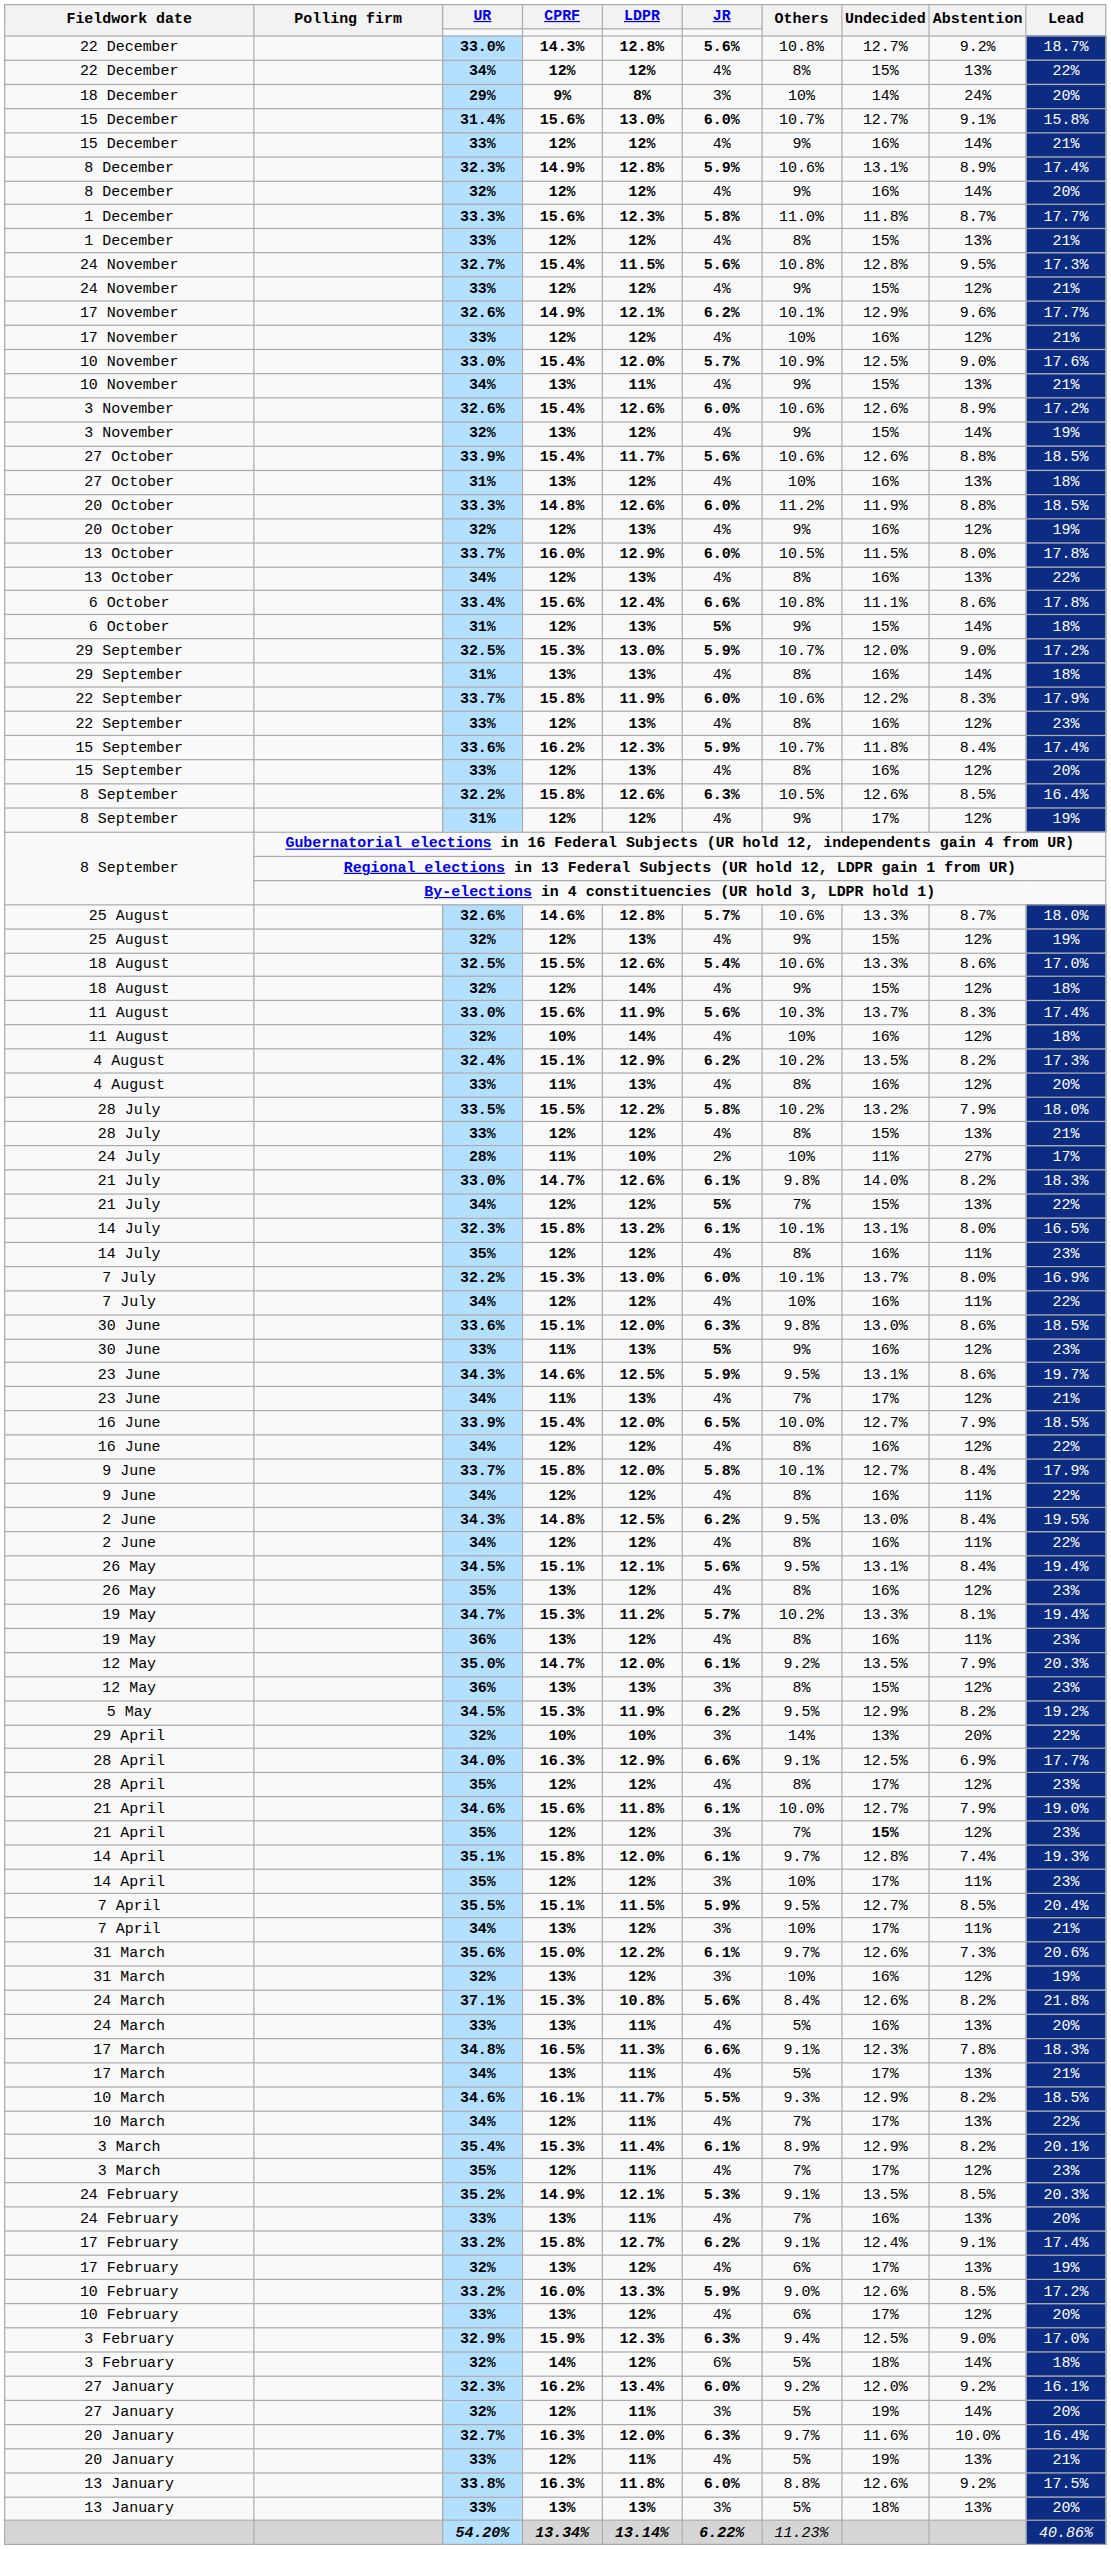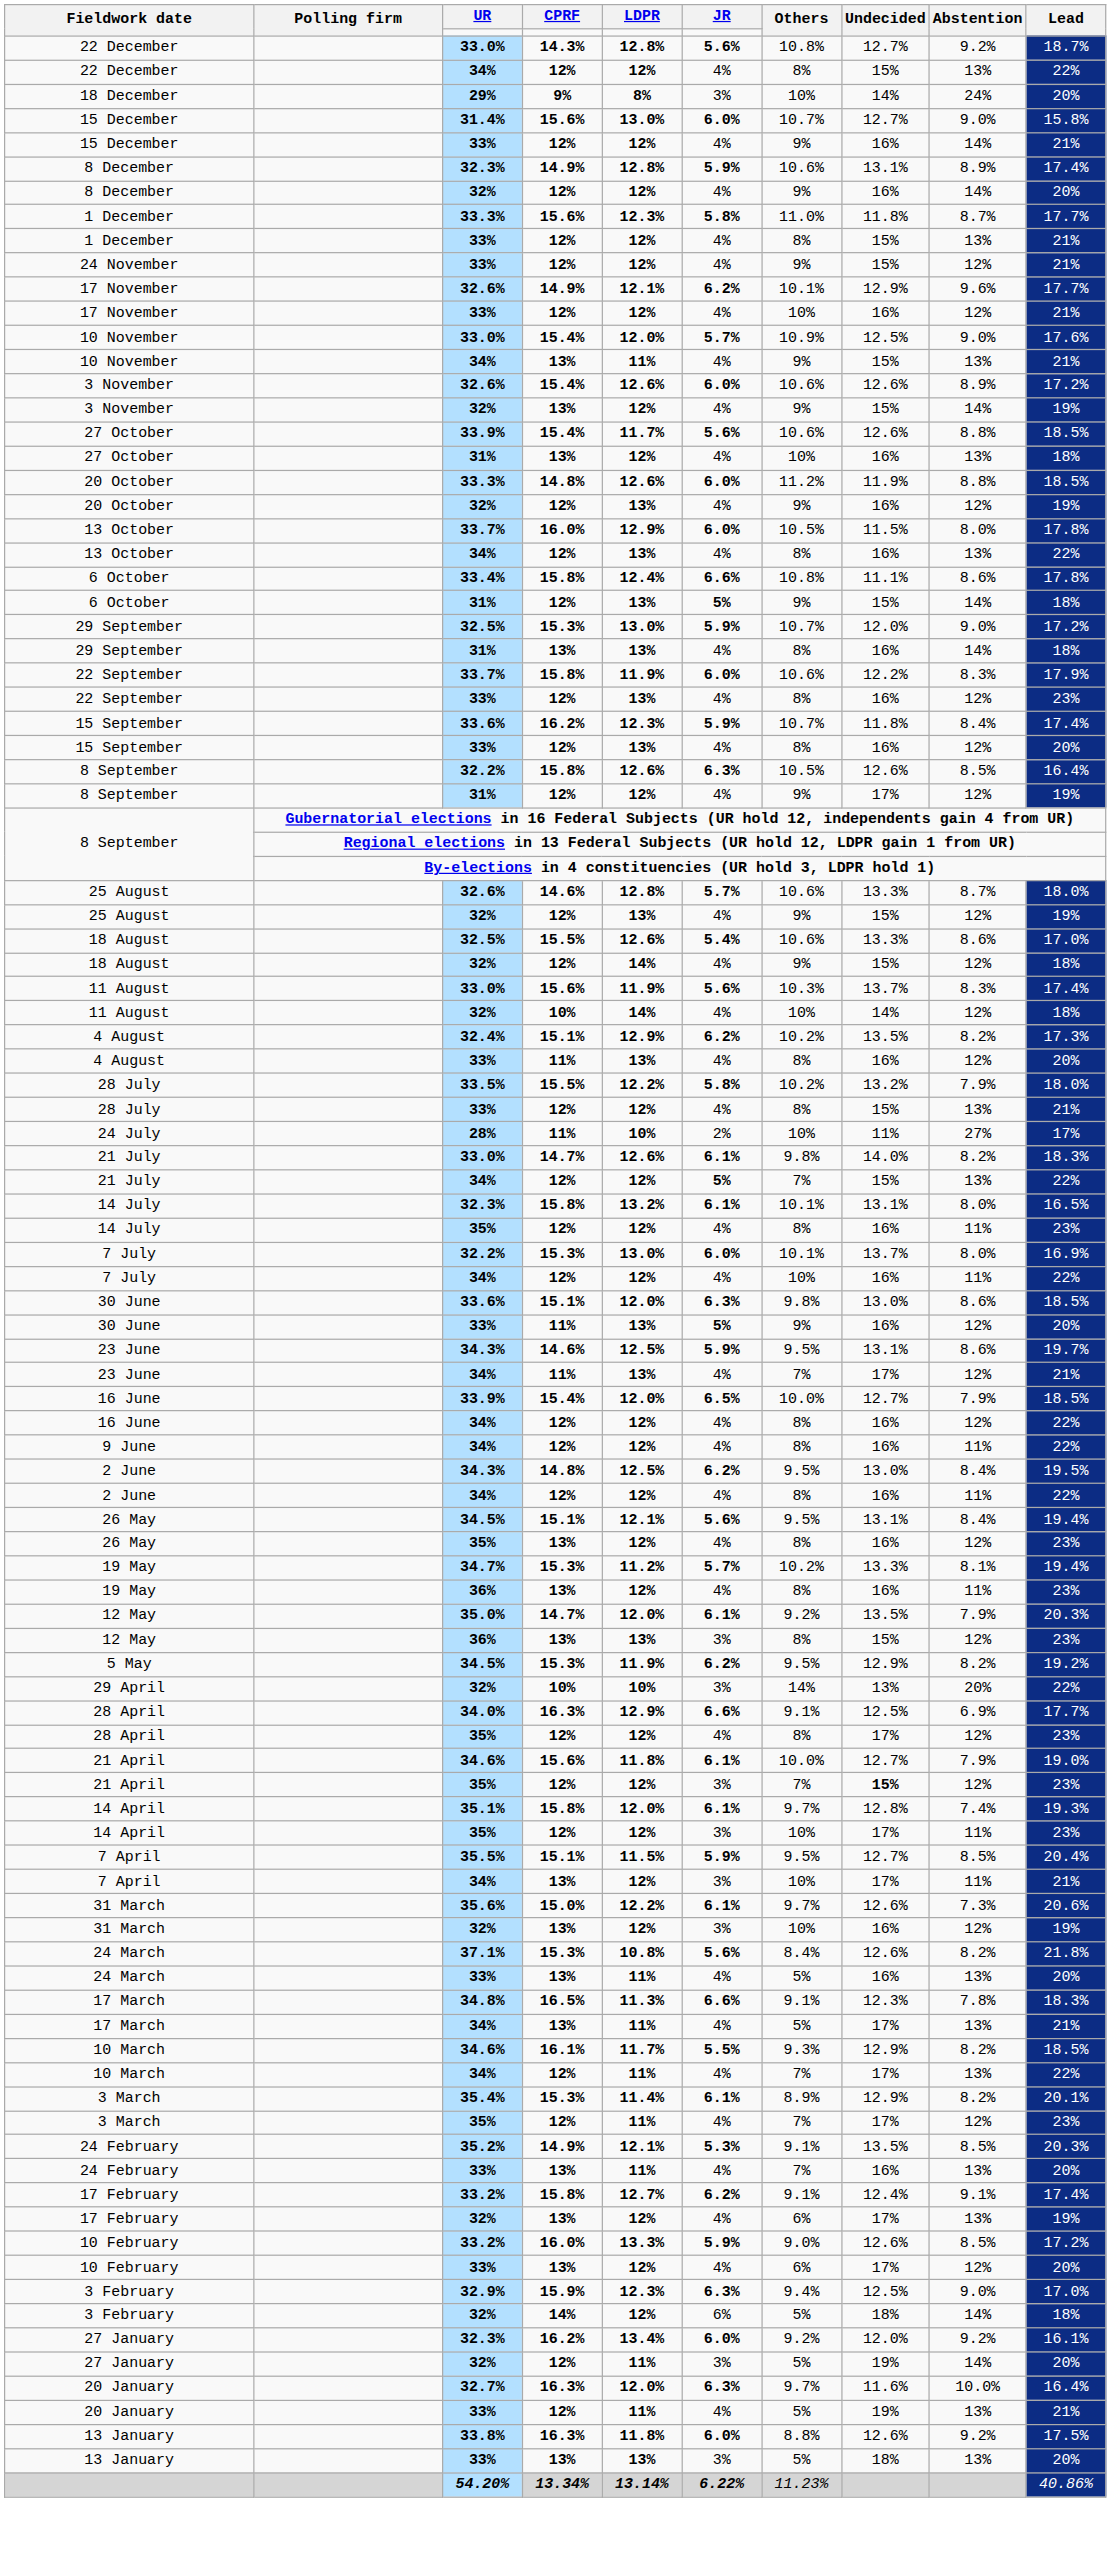15 December / 31.4% | Abstention: 9.1% -> 9.0%
- row: 24 November | 32.7% | 15.4% | 11.5% | 5.6% | 10.8% | 12.8% | 9.5% | 17.3%
6 October / 33.4% | CPRF: 15.6% -> 15.8%
11 August / 32% | Undecided: 16% -> 14%
30 June / 33% | Lead: 23% -> 20%
- row: 9 June | 33.7% | 15.8% | 12.0% | 5.8% | 10.1% | 12.7% | 8.4% | 17.9%
